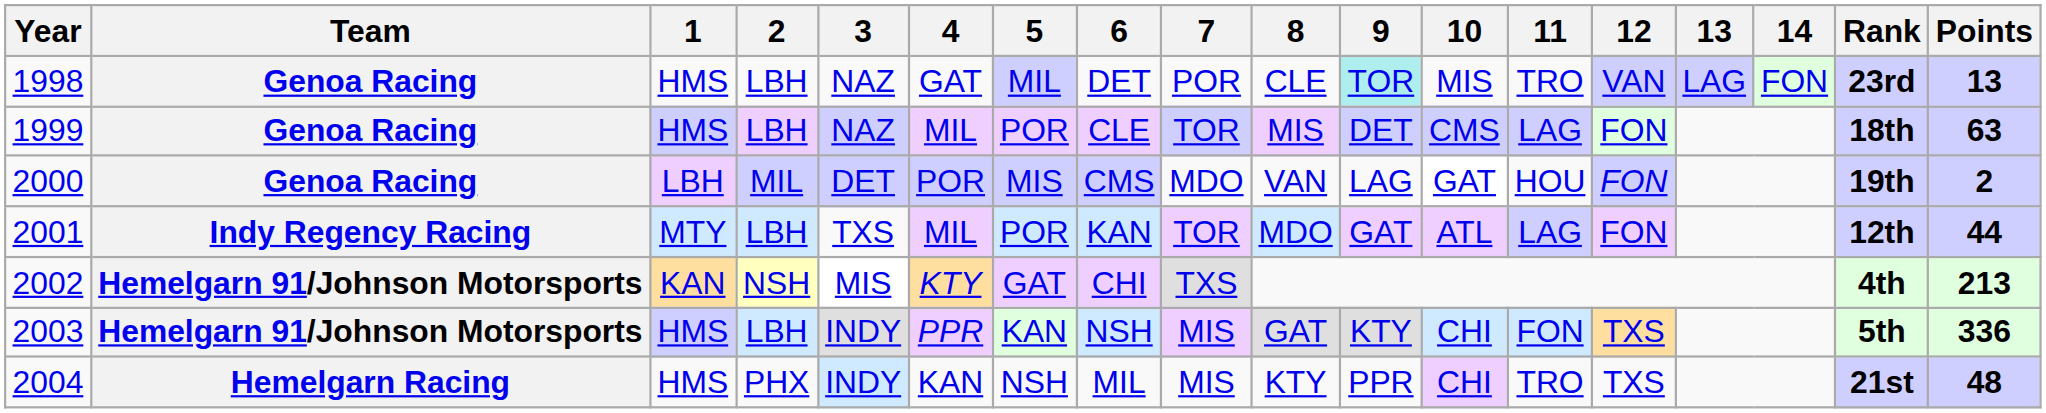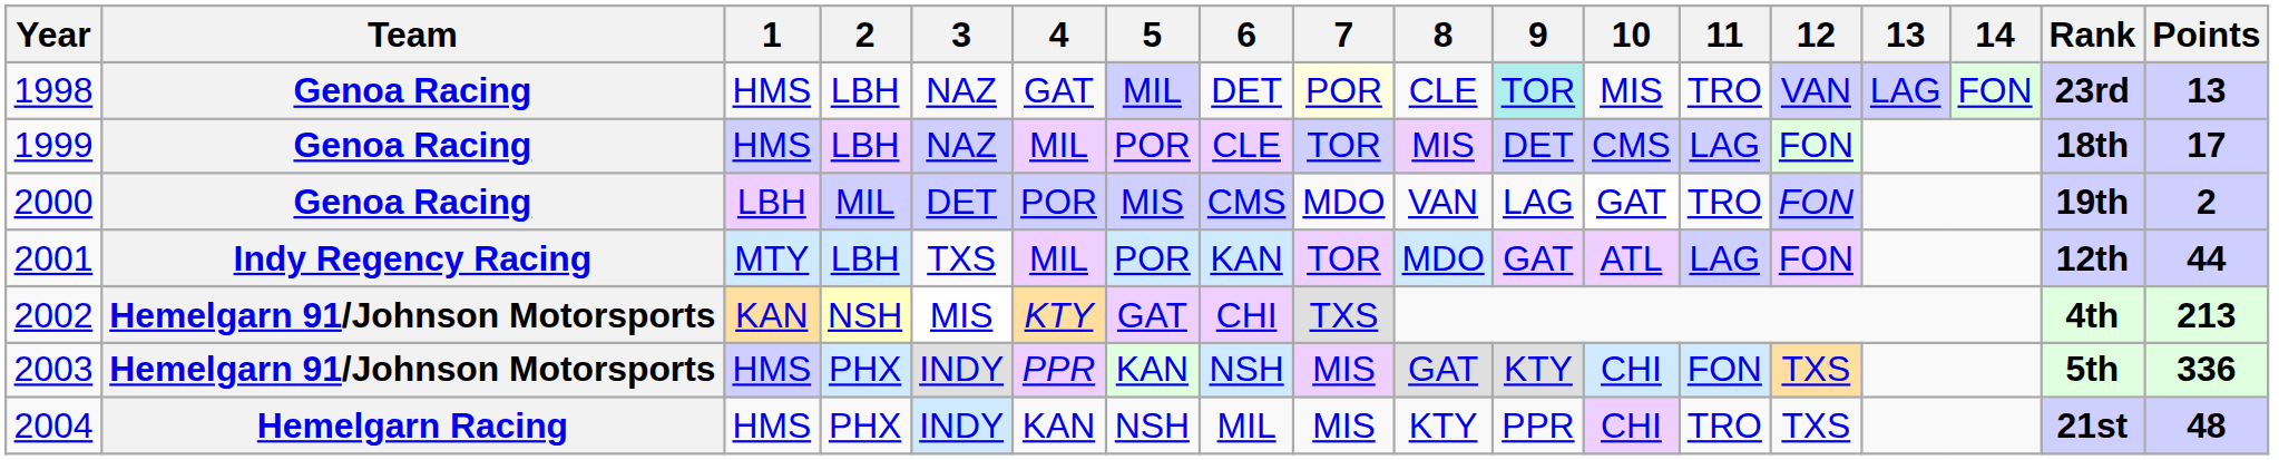1998 | 7: no background -> lightyellow background
1999 | Points: 63 -> 17
2000 | 11: HOU -> TRO
2003 | 2: LBH -> PHX
